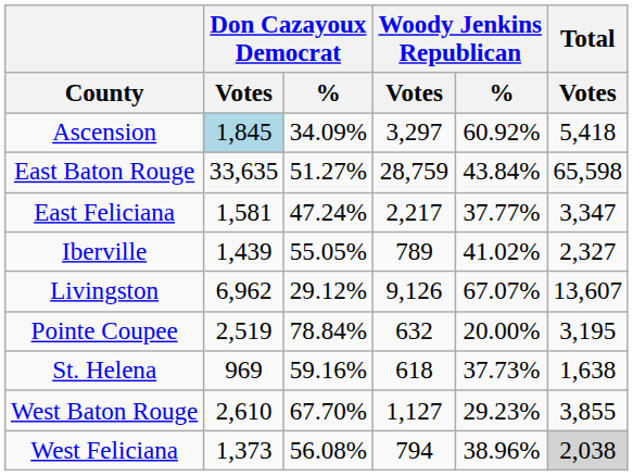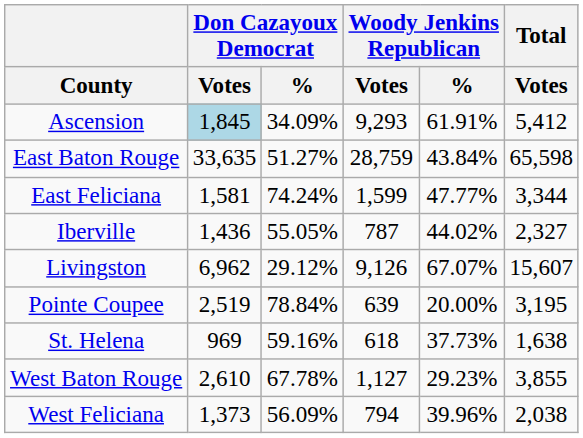Ascension | Woody Jenkins Republican / Votes: 3,297 -> 9,293
Ascension | Woody Jenkins Republican / %: 60.92% -> 61.91%
Ascension | Total / Votes: 5,418 -> 5,412
East Feliciana | Don Cazayoux Democrat / %: 47.24% -> 74.24%
East Feliciana | Woody Jenkins Republican / Votes: 2,217 -> 1,599
East Feliciana | Woody Jenkins Republican / %: 37.77% -> 47.77%
East Feliciana | Total / Votes: 3,347 -> 3,344
Iberville | Don Cazayoux Democrat / Votes: 1,439 -> 1,436
Iberville | Woody Jenkins Republican / Votes: 789 -> 787
Iberville | Woody Jenkins Republican / %: 41.02% -> 44.02%
Livingston | Total / Votes: 13,607 -> 15,607
Pointe Coupee | Woody Jenkins Republican / Votes: 632 -> 639
West Baton Rouge | Don Cazayoux Democrat / %: 67.70% -> 67.78%
West Feliciana | Don Cazayoux Democrat / %: 56.08% -> 56.09%
West Feliciana | Woody Jenkins Republican / %: 38.96% -> 39.96%
West Feliciana | Total / Votes: lightgrey background -> no background
